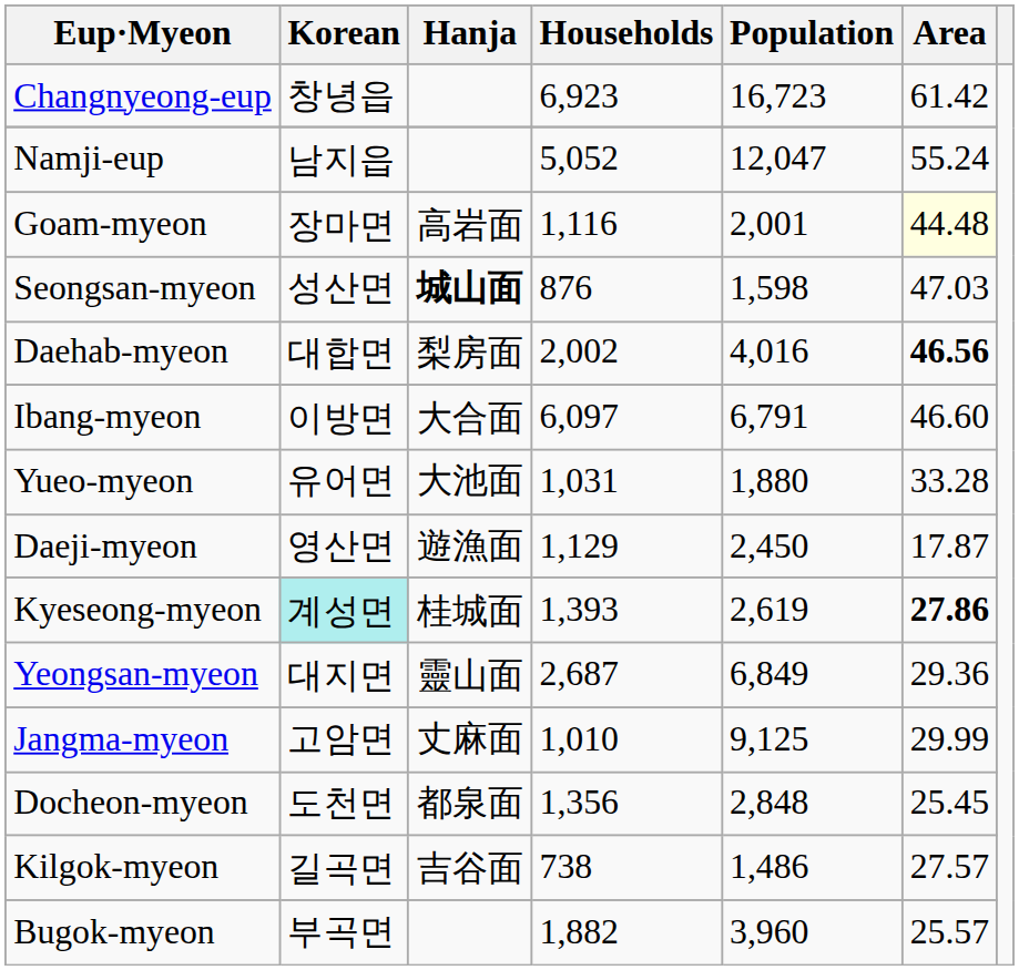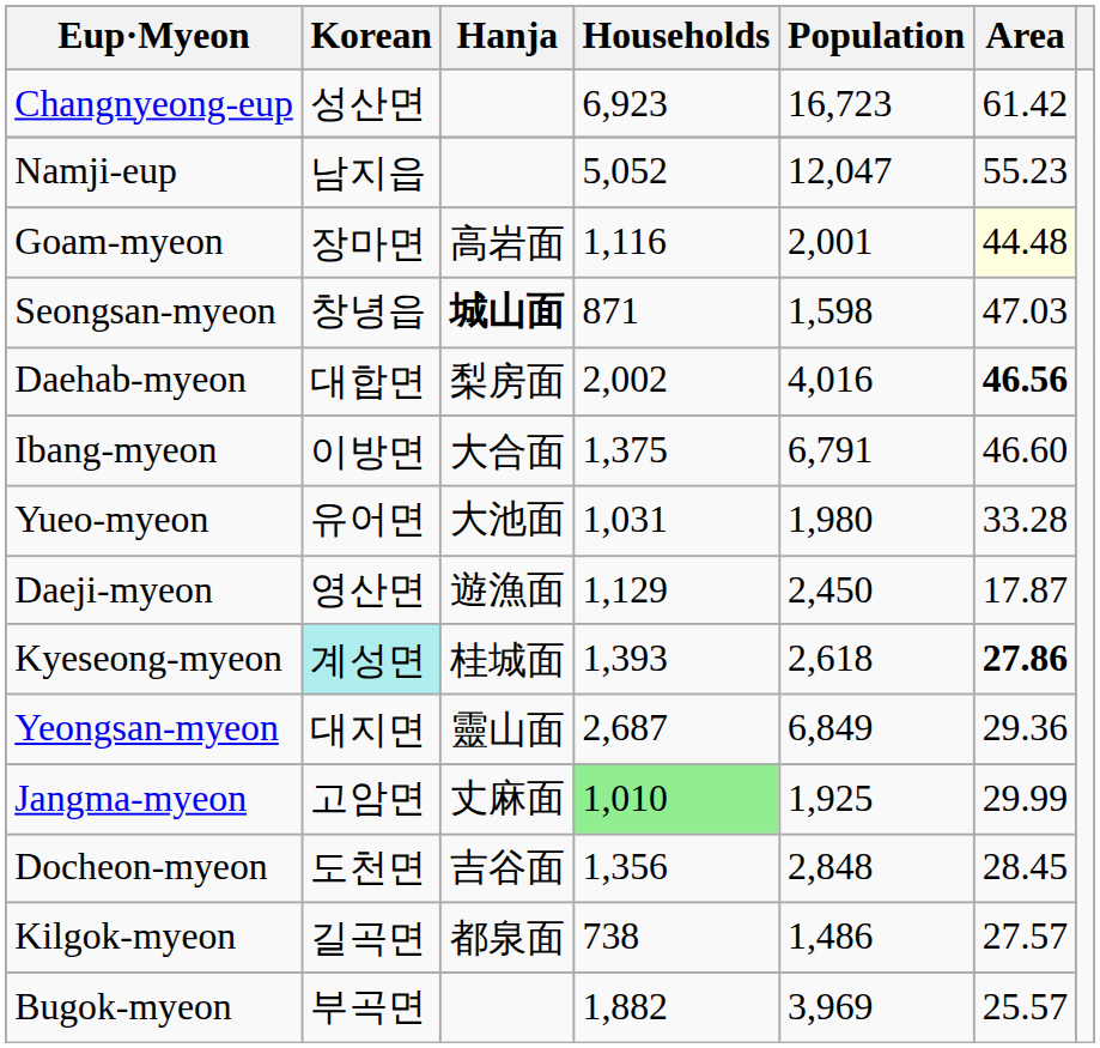Changnyeong-eup | Korean: 창녕읍 -> 성산면
Namji-eup | Area: 55.24 -> 55.23
Seongsan-myeon | Korean: 성산면 -> 창녕읍
Seongsan-myeon | Households: 876 -> 871
Ibang-myeon | Households: 6,097 -> 1,375
Yueo-myeon | Population: 1,880 -> 1,980
Kyeseong-myeon | Population: 2,619 -> 2,618
Jangma-myeon | Households: no background -> lightgreen background
Jangma-myeon | Population: 9,125 -> 1,925
Docheon-myeon | Hanja: 都泉面 -> 吉谷面
Docheon-myeon | Area: 25.45 -> 28.45
Kilgok-myeon | Hanja: 吉谷面 -> 都泉面
Bugok-myeon | Population: 3,960 -> 3,969
